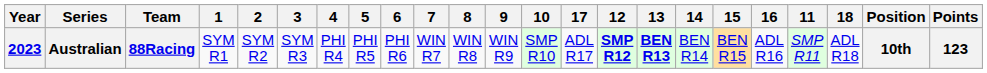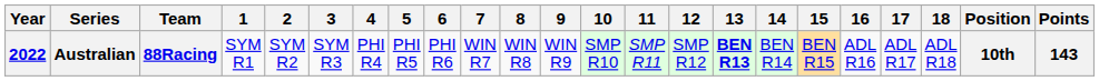columns swapped: 11 <-> 17
Australian | Year: 2023 -> 2022
Australian | 12: bold -> normal
Australian | Points: 123 -> 143
